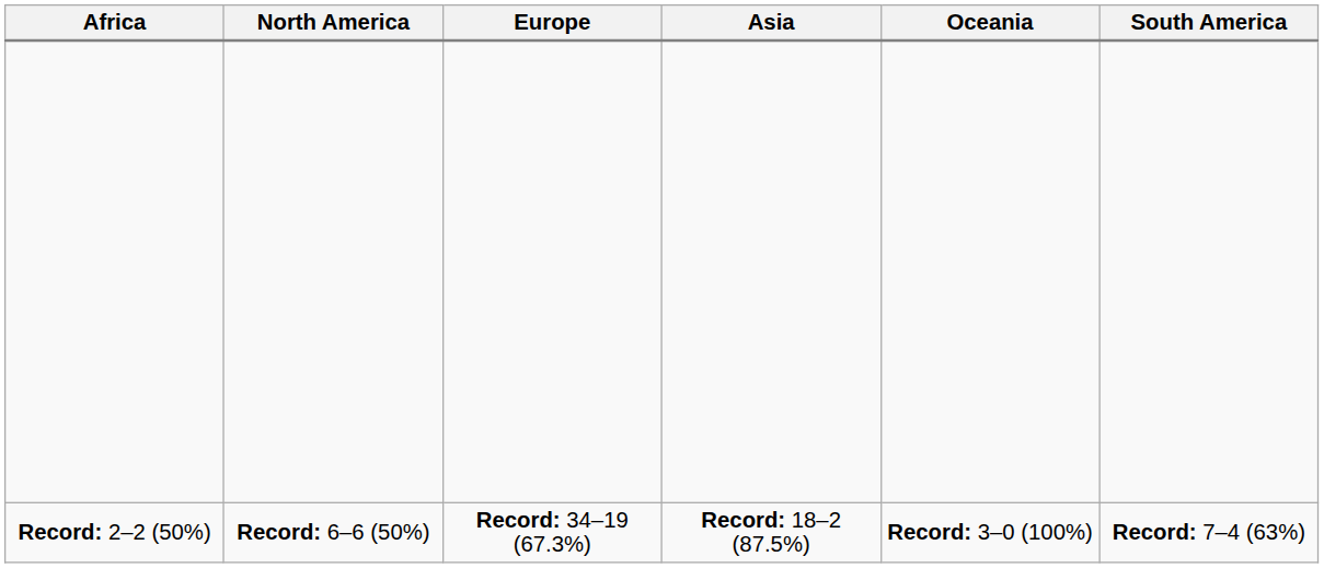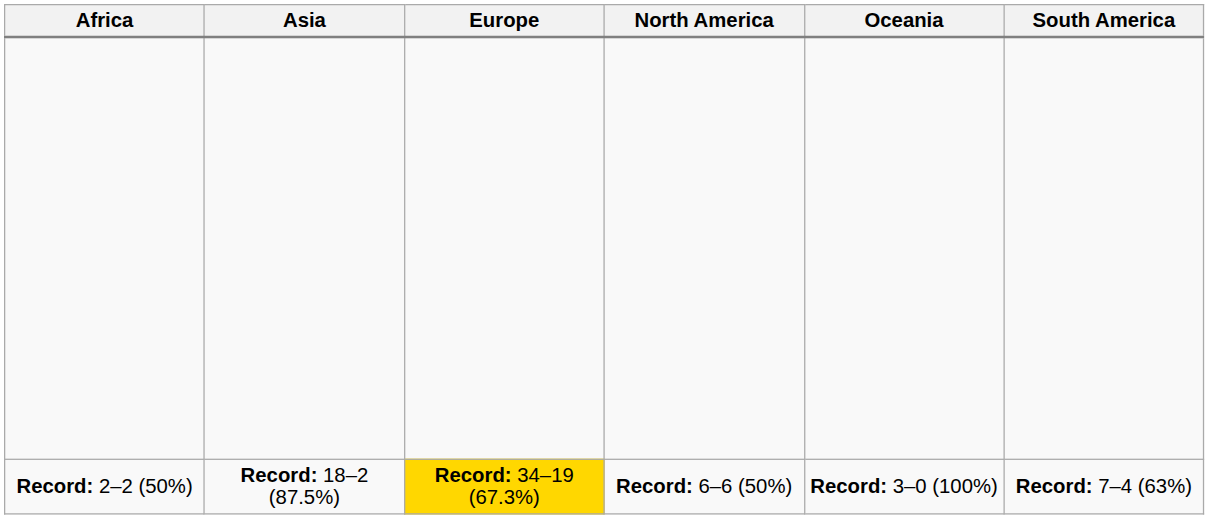columns swapped: Asia <-> North America
Record: 2–2 (50%) | Europe: no background -> gold background
